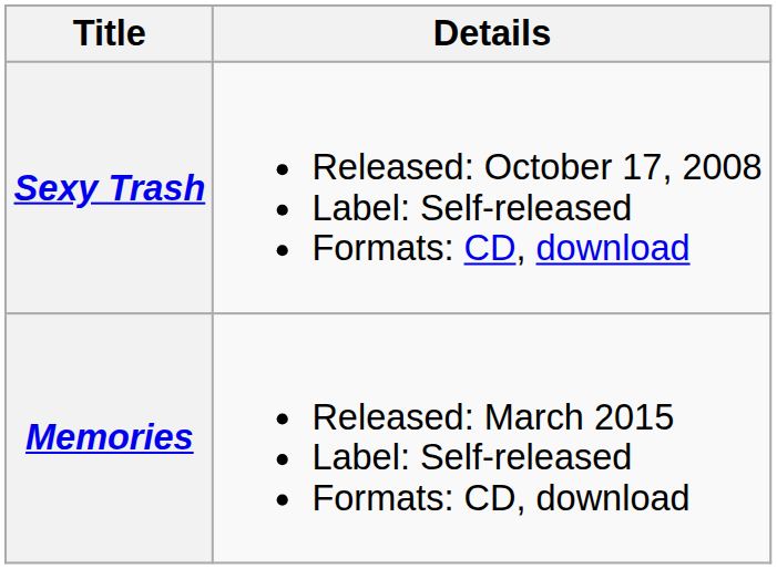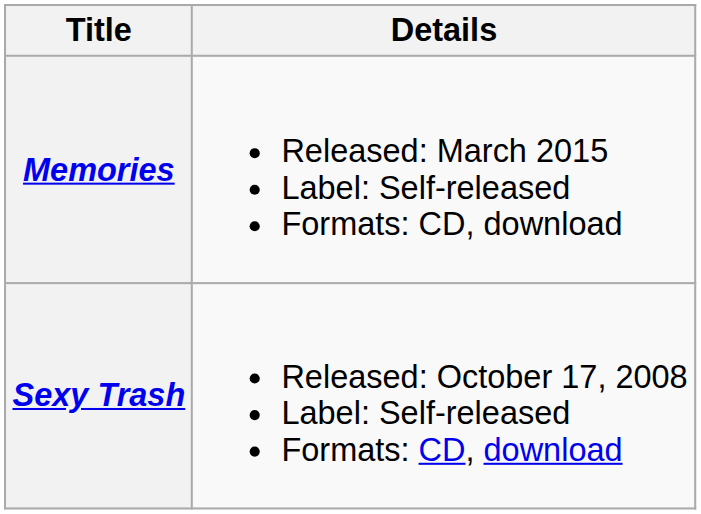rows swapped: Sexy Trash <-> Memories
